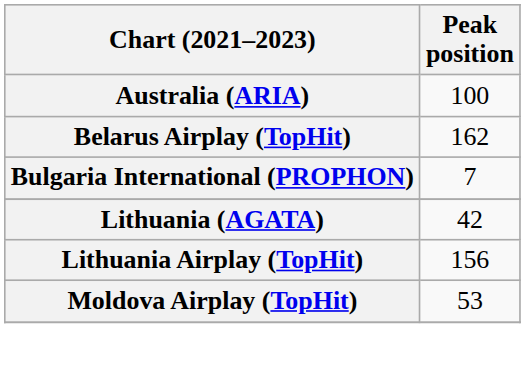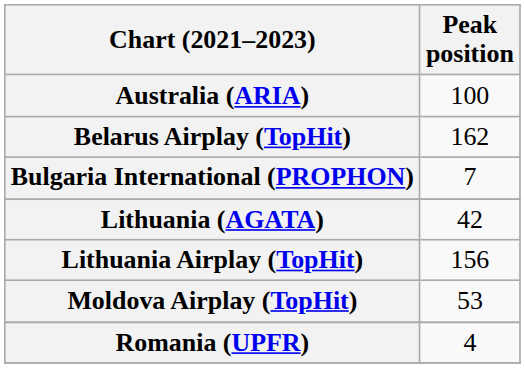+ row: Romania (UPFR) | 4
